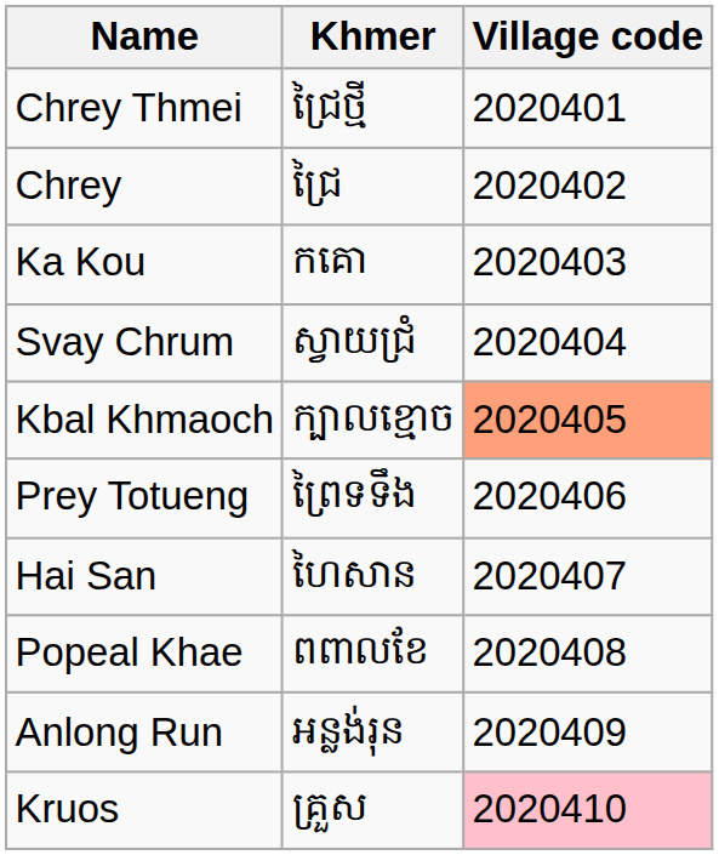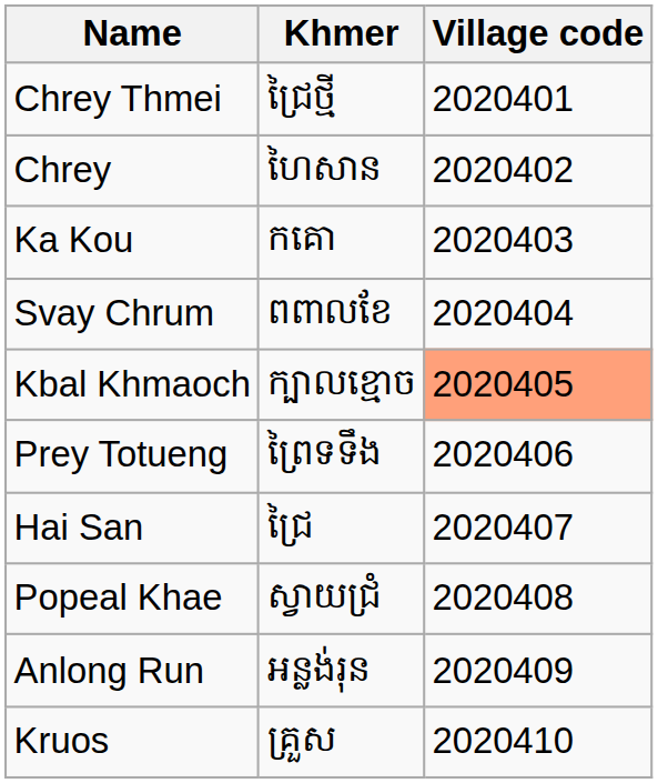Chrey | Khmer: ជ្រៃ -> ហៃសាន
Svay Chrum | Khmer: ស្វាយជ្រំ -> ពពាលខែ
Hai San | Khmer: ហៃសាន -> ជ្រៃ
Popeal Khae | Khmer: ពពាលខែ -> ស្វាយជ្រំ
Kruos | Village code: pink background -> no background
